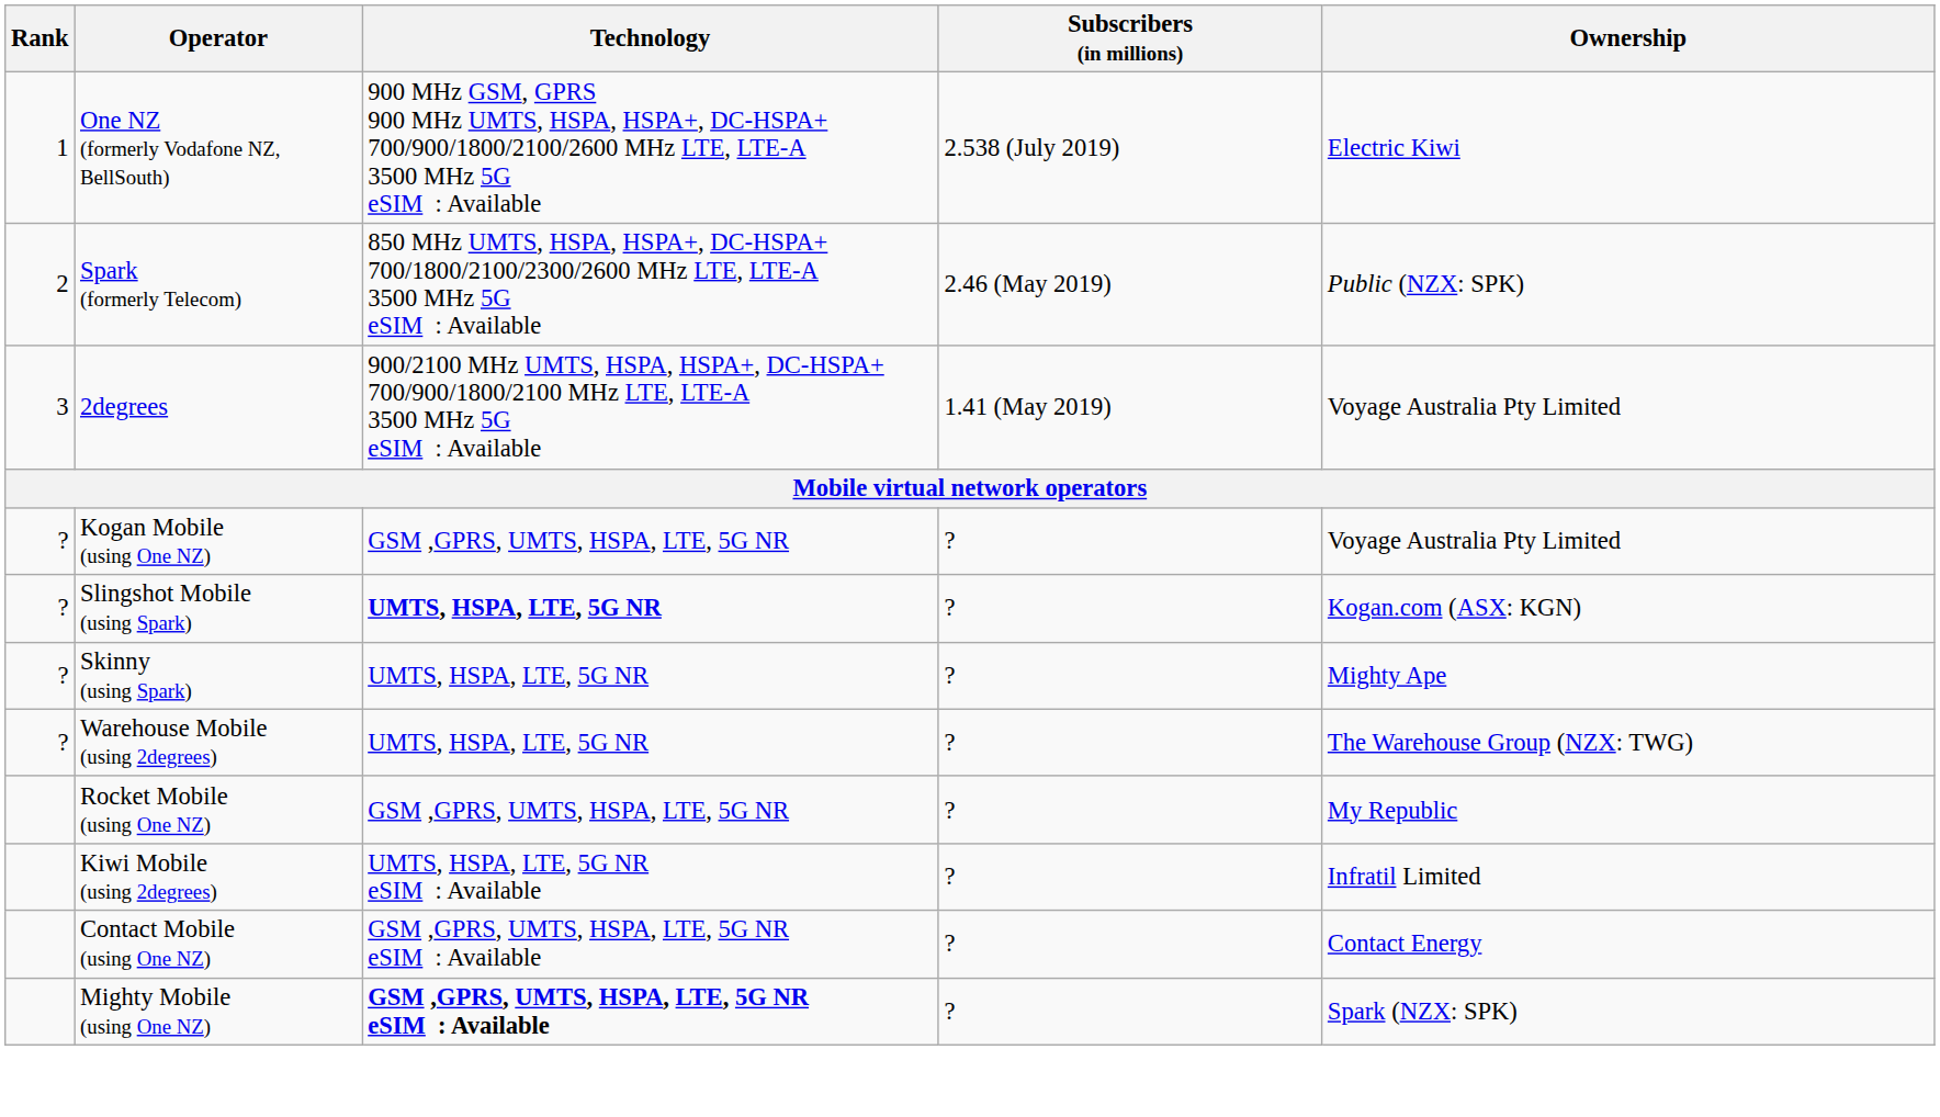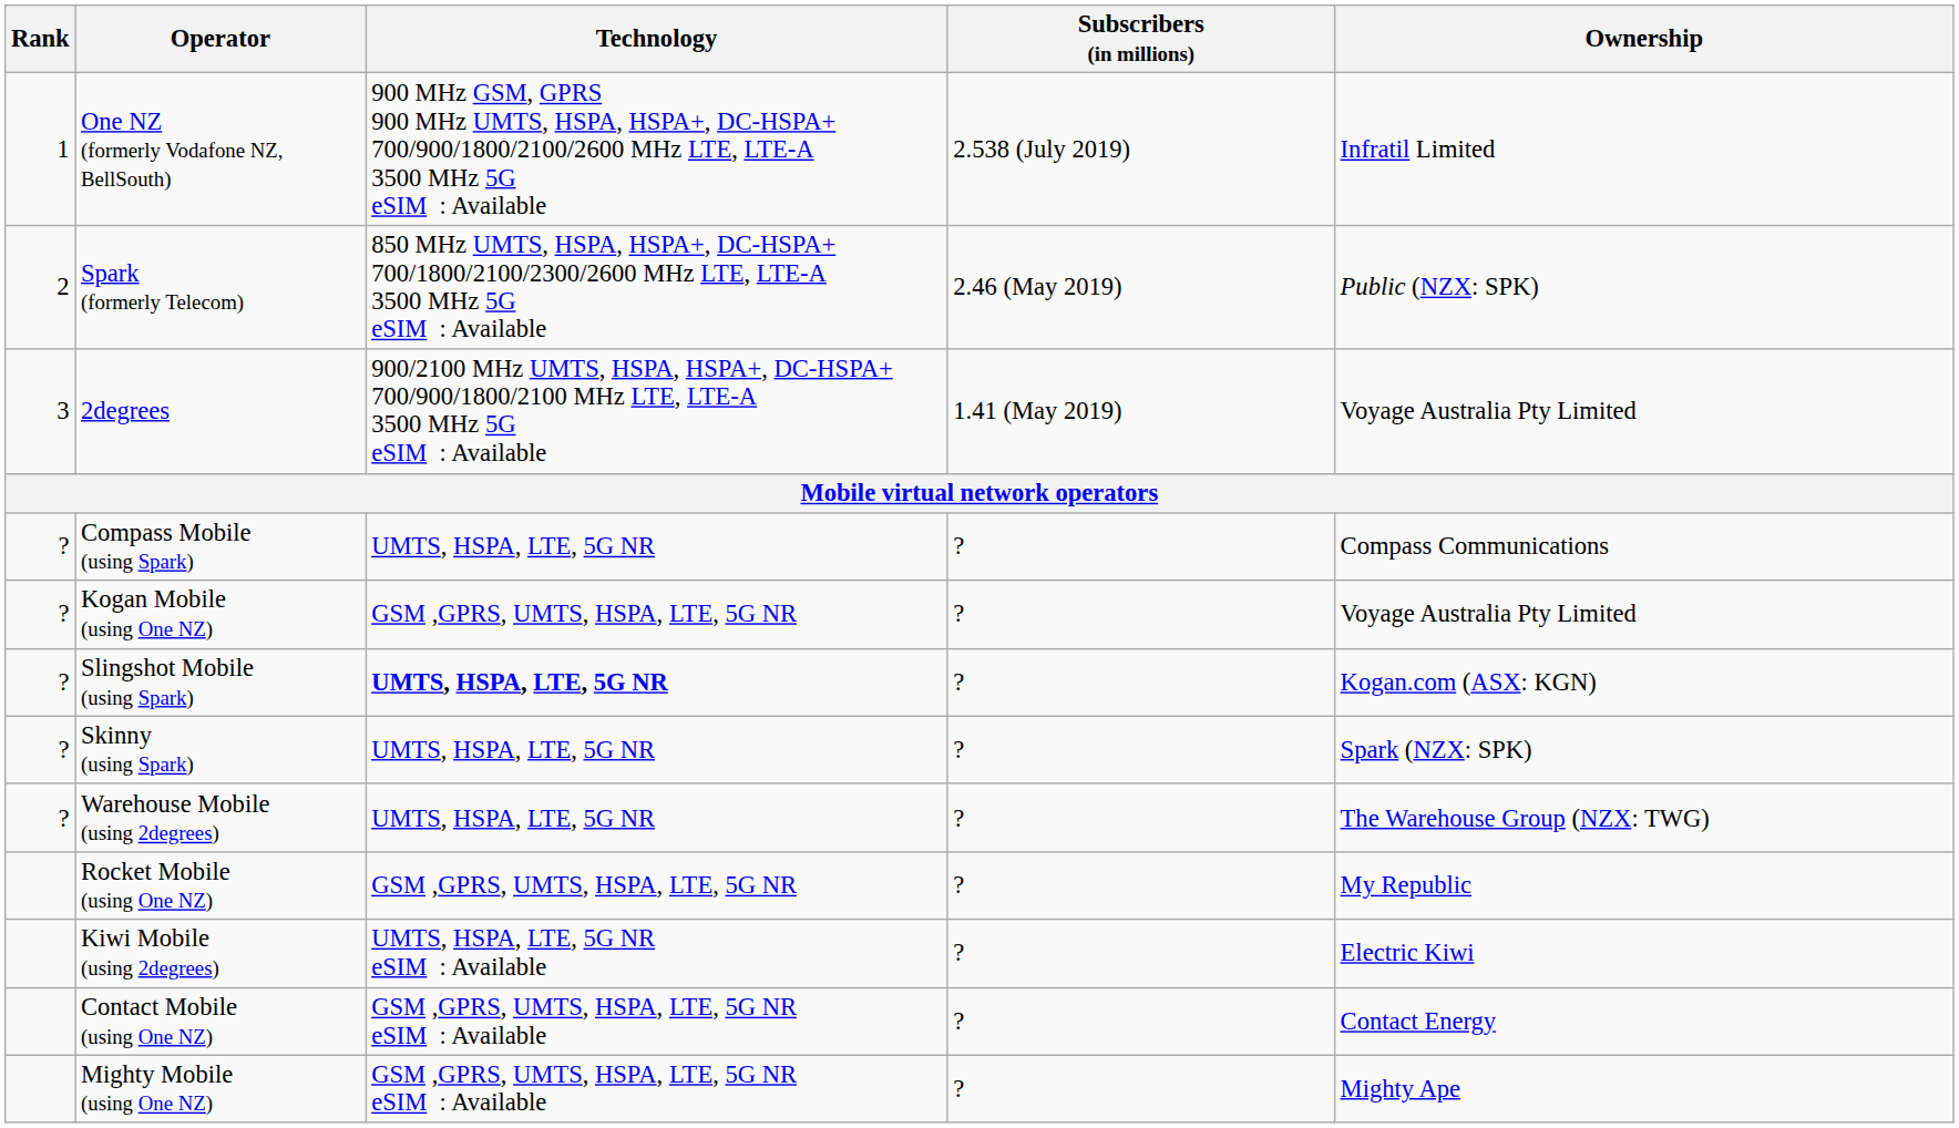One NZ (formerly Vodafone NZ, BellSouth) | Ownership: Electric Kiwi -> Infratil Limited
+ row: ? | Compass Mobile (using Spark) | UMTS, HSPA, LTE, 5G NR | ? | Compass Communications
Skinny (using Spark) | Ownership: Mighty Ape -> Spark (NZX: SPK)
Kiwi Mobile (using 2degrees) | Ownership: Infratil Limited -> Electric Kiwi
Mighty Mobile (using One NZ) | Technology: bold -> normal
Mighty Mobile (using One NZ) | Ownership: Spark (NZX: SPK) -> Mighty Ape
